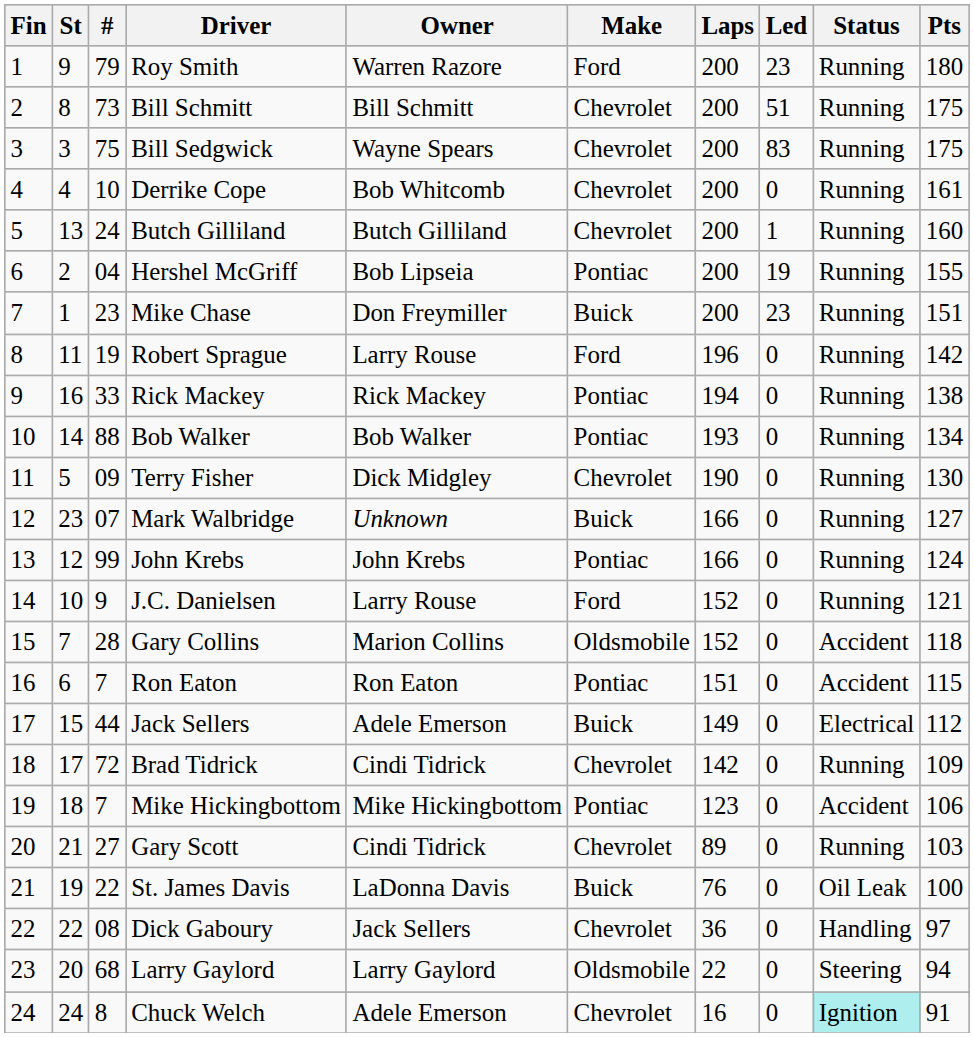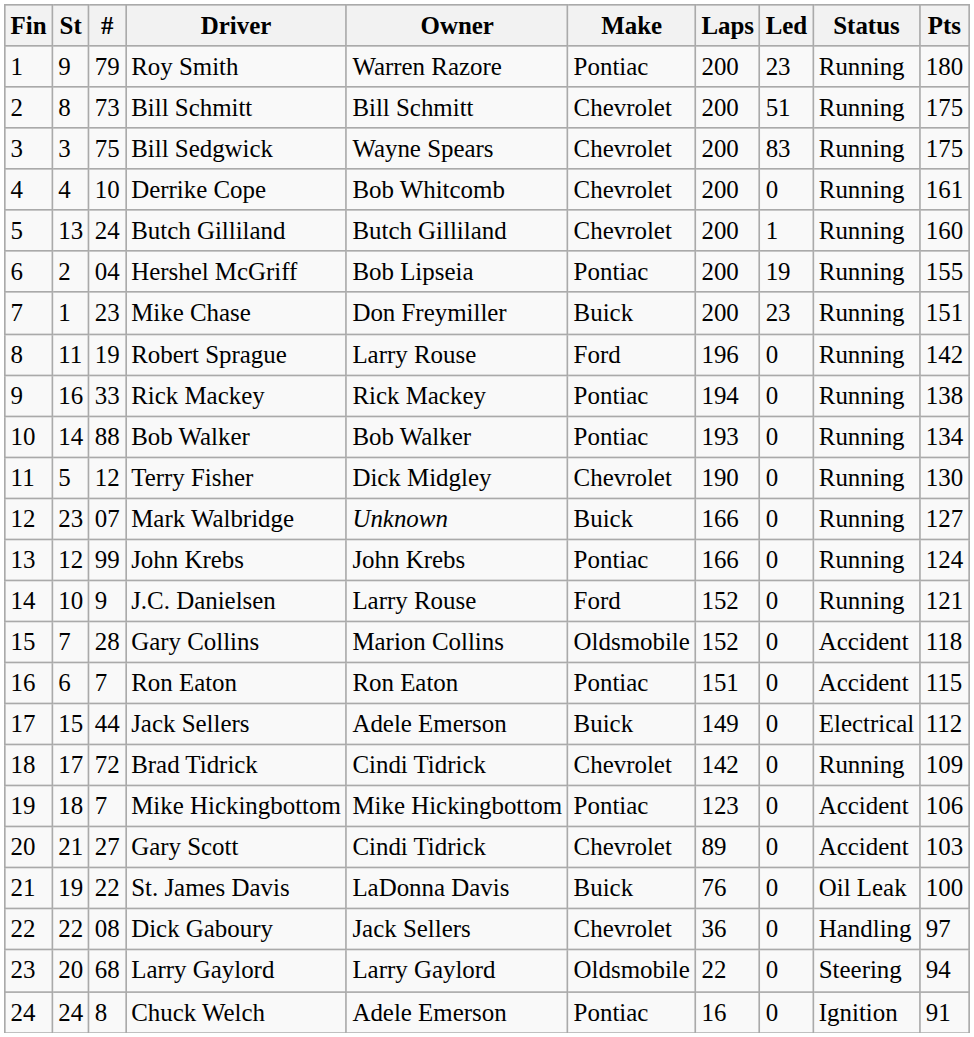Roy Smith | Make: Ford -> Pontiac
Terry Fisher | #: 09 -> 12
Gary Scott | Status: Running -> Accident
Chuck Welch | Make: Chevrolet -> Pontiac
Chuck Welch | Status: paleturquoise background -> no background
